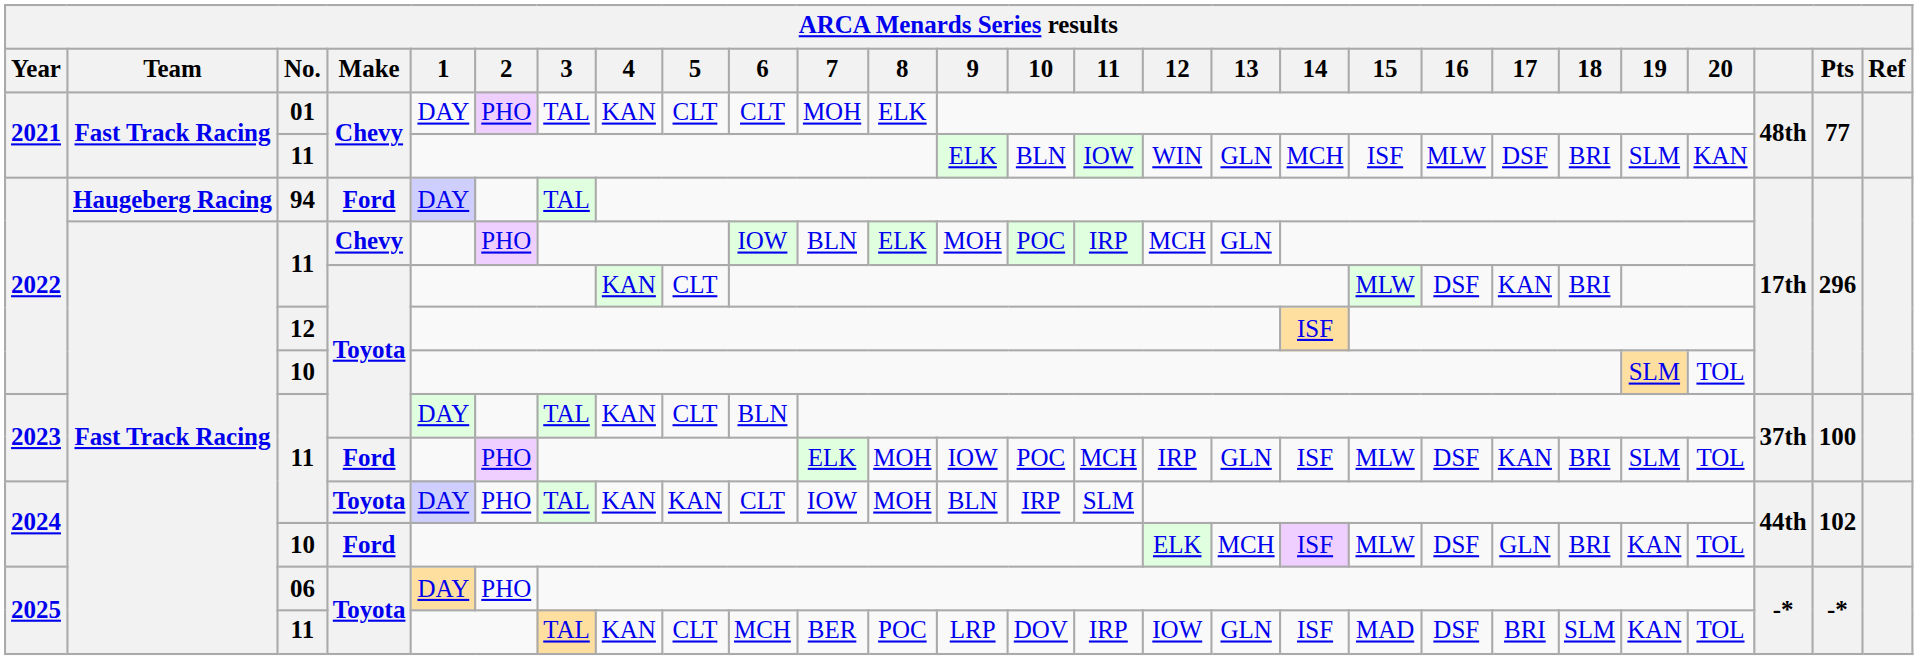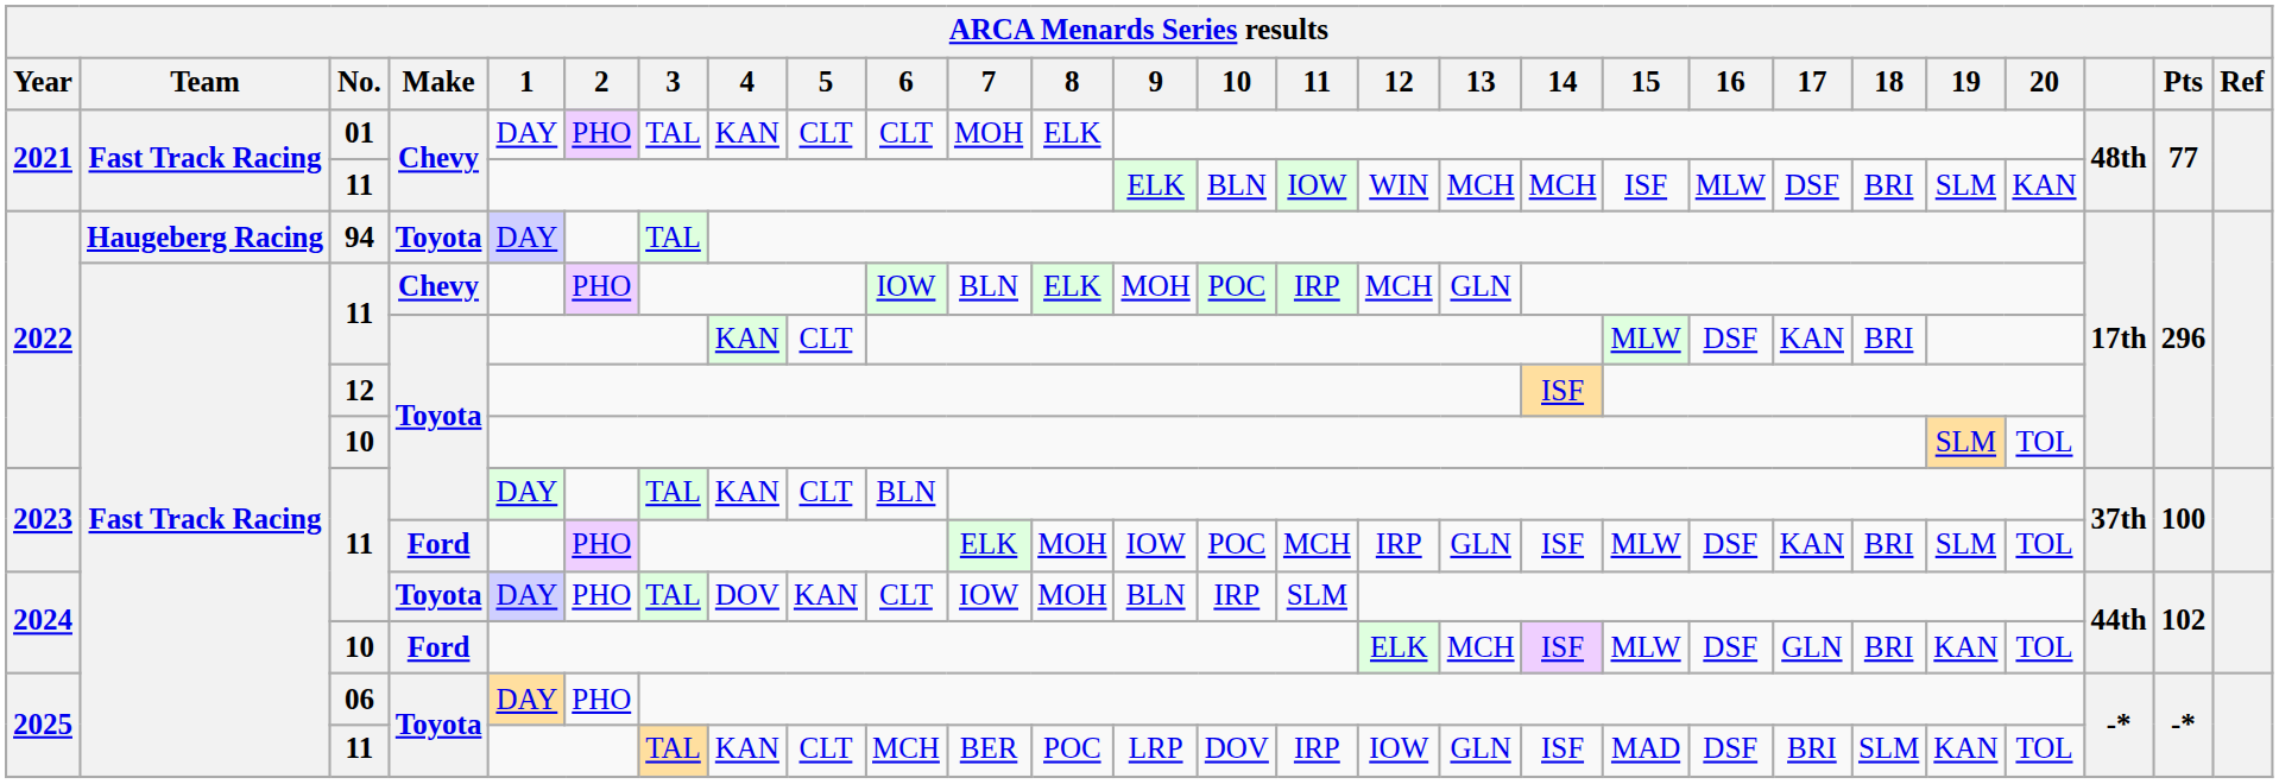2021 / 11 | 13: GLN -> MCH
94 | Make: Ford -> Toyota
2024 / 11 | 4: KAN -> DOV
